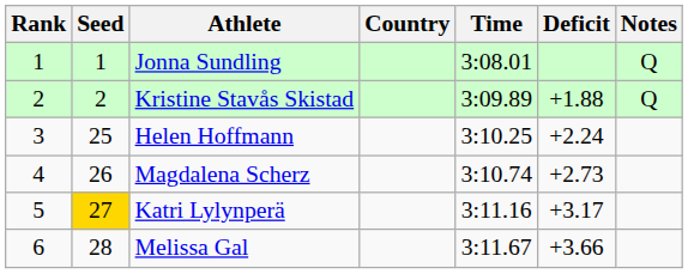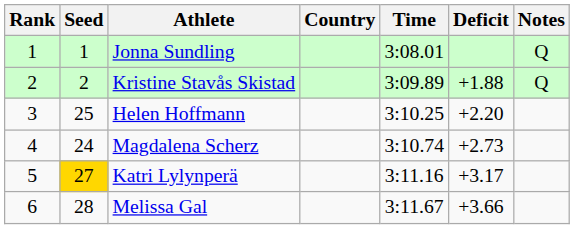Helen Hoffmann | Deficit: +2.24 -> +2.20
Magdalena Scherz | Seed: 26 -> 24
